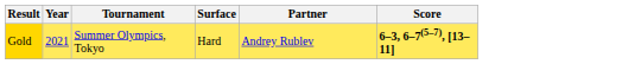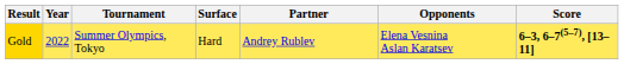+ column: Opponents | Elena Vesnina Aslan Karatsev
Gold | Year: 2021 -> 2022
